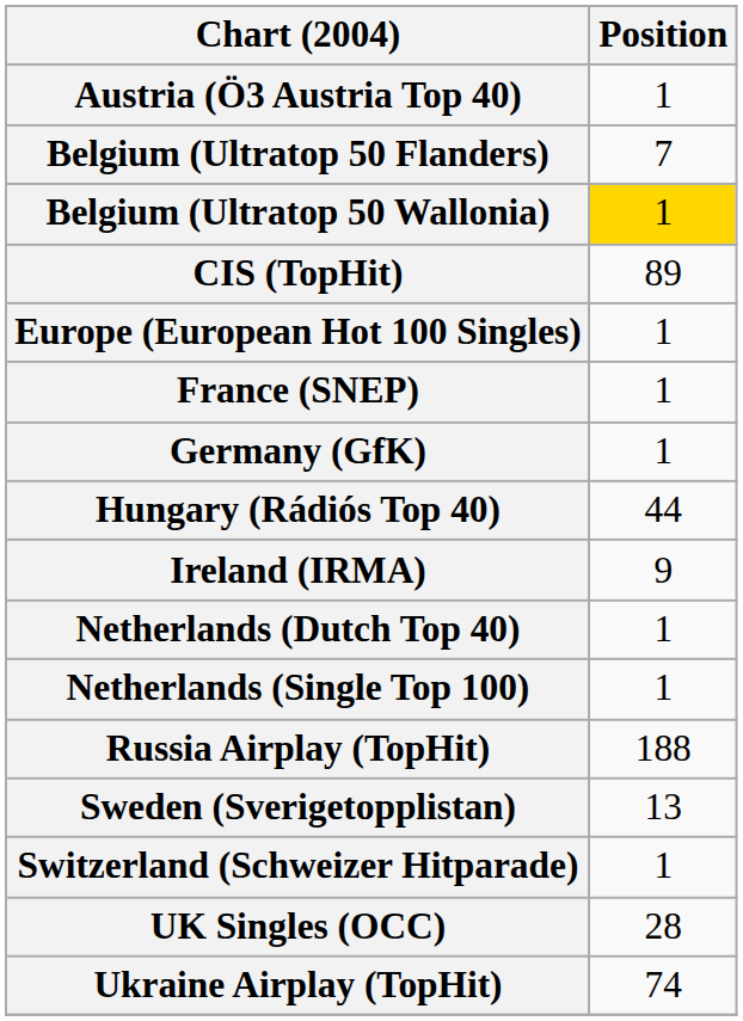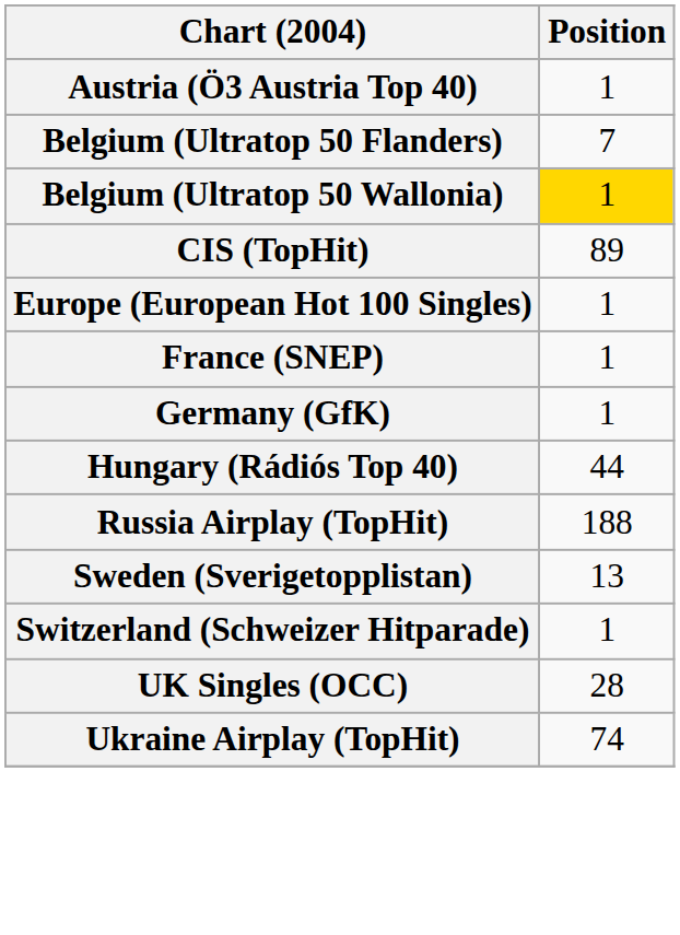- row: Ireland (IRMA) | 9
- row: Netherlands (Dutch Top 40) | 1
- row: Netherlands (Single Top 100) | 1
